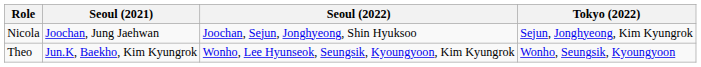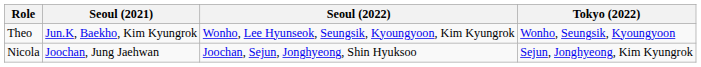rows swapped: Theo <-> Nicola
